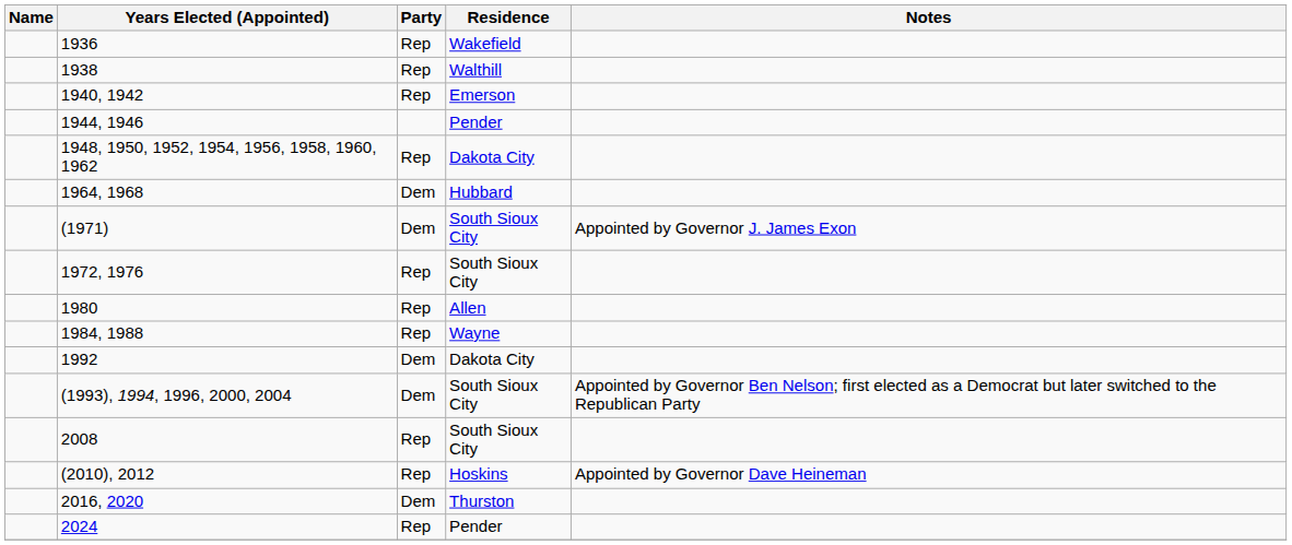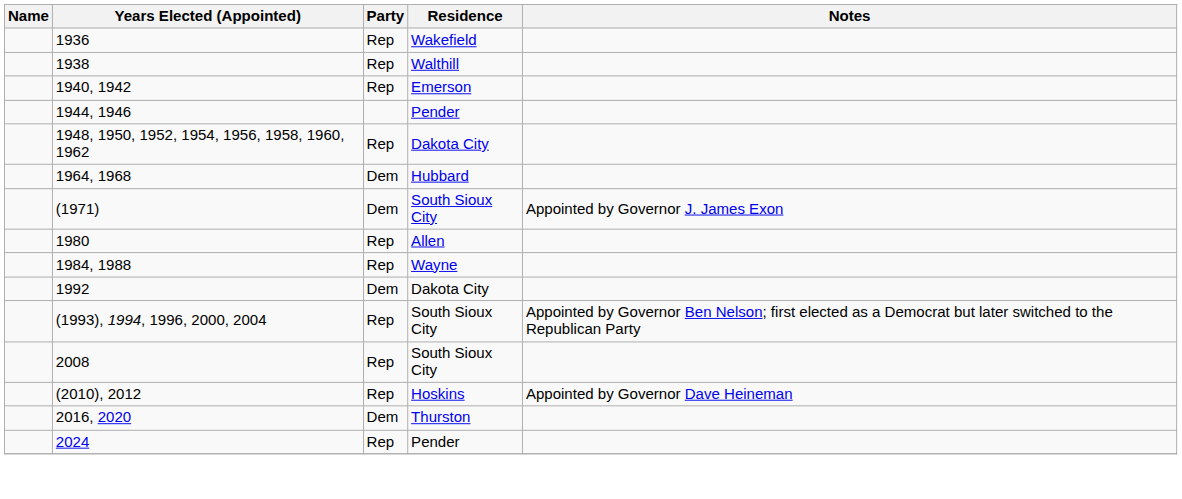- row: 1972, 1976 | Rep | South Sioux City
(1993), 1994, 1996, 2000, 2004 | Party: Dem -> Rep
